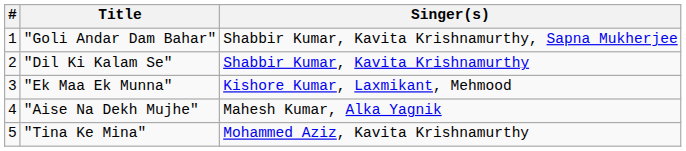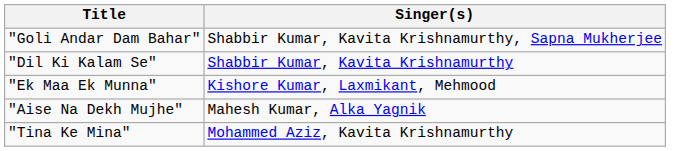- column: # | 1 | 2 | 3 | 4 | 5
